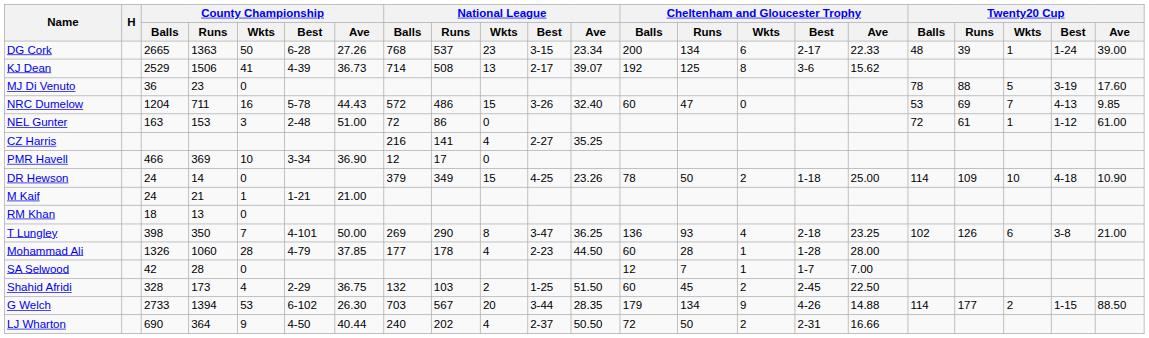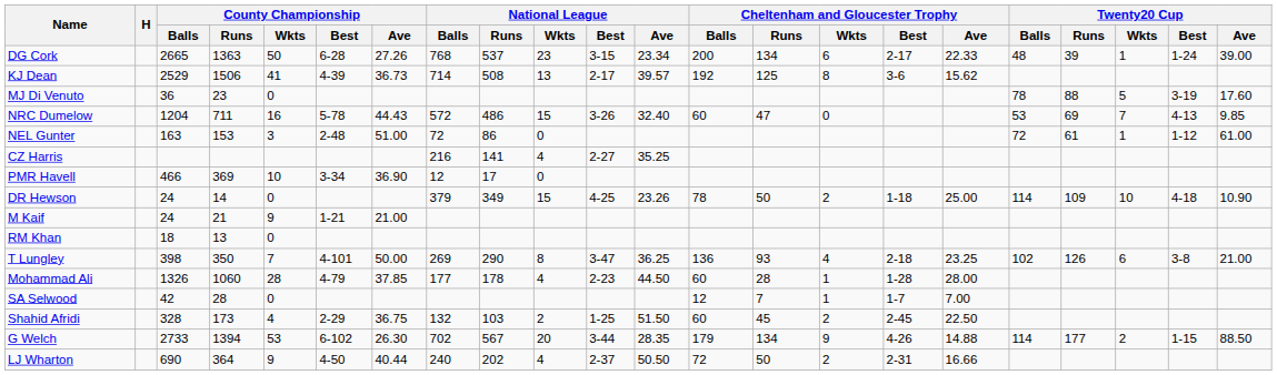KJ Dean | National League / Ave: 39.07 -> 39.57
M Kaif | County Championship / Wkts: 1 -> 9
G Welch | National League / Balls: 703 -> 702
